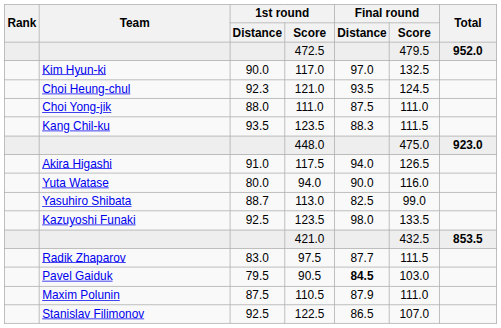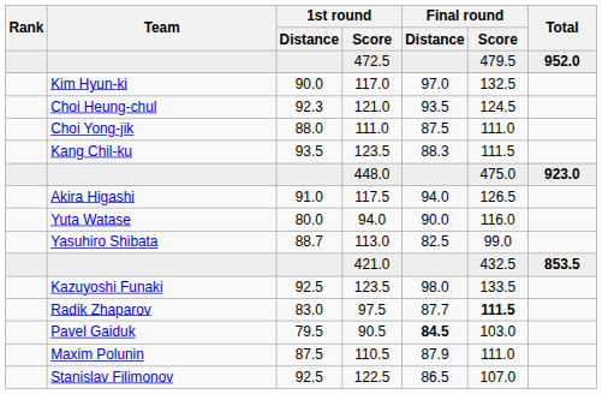rows swapped: Kazuyoshi Funaki / 123.5 <-> 421.0
97.5 | Final round / Score: normal -> bold
